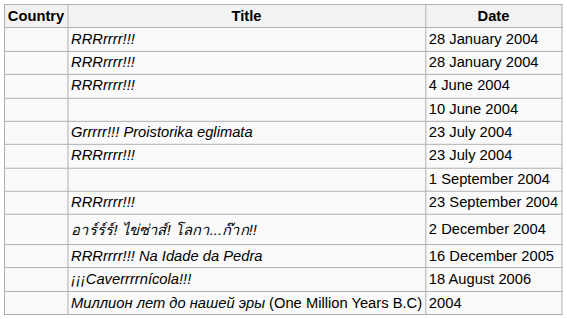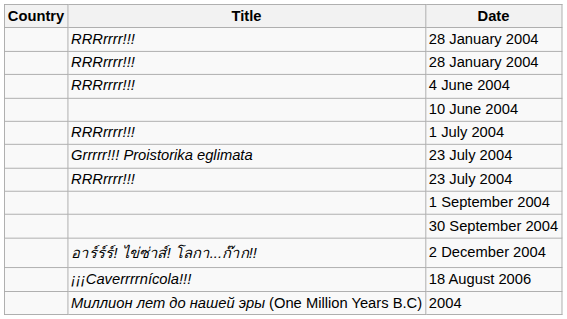+ row: RRRrrrr!!! | 1 July 2004
- row: RRRrrrr!!! | 23 September 2004
+ row: 30 September 2004
- row: RRRrrrr!!! Na Idade da Pedra | 16 December 2005
